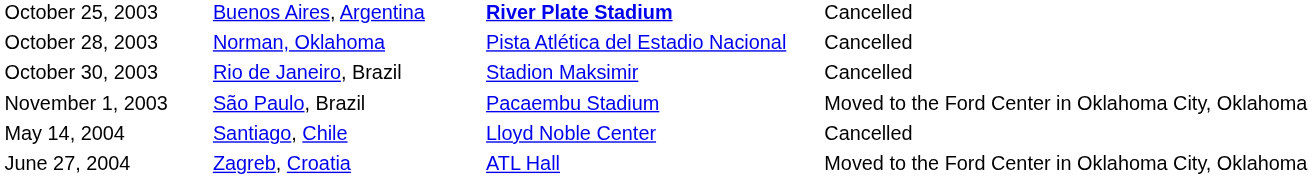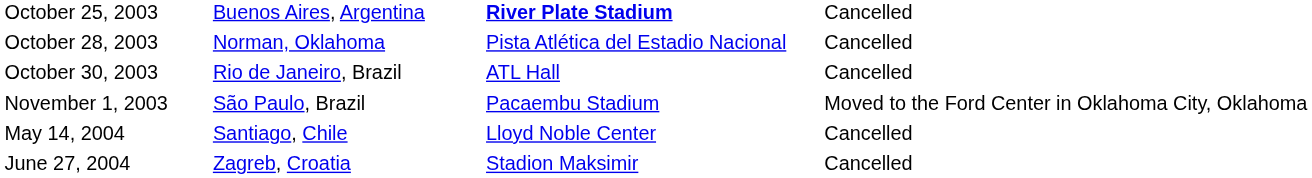October 30, 2003 | column 3: Stadion Maksimir -> ATL Hall
June 27, 2004 | column 3: ATL Hall -> Stadion Maksimir
June 27, 2004 | column 4: Moved to the Ford Center in Oklahoma City, Oklahoma -> Cancelled
